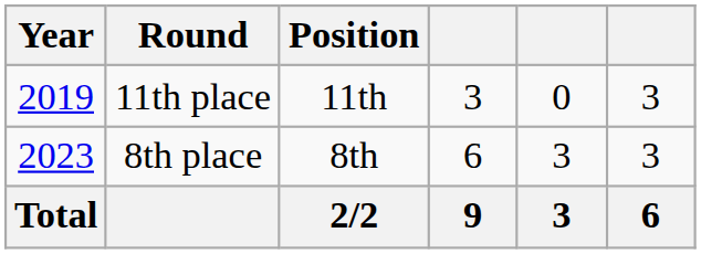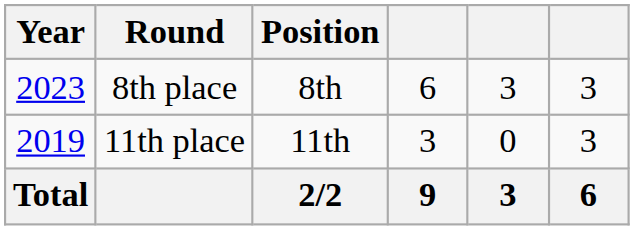rows swapped: 11th place <-> 8th place
